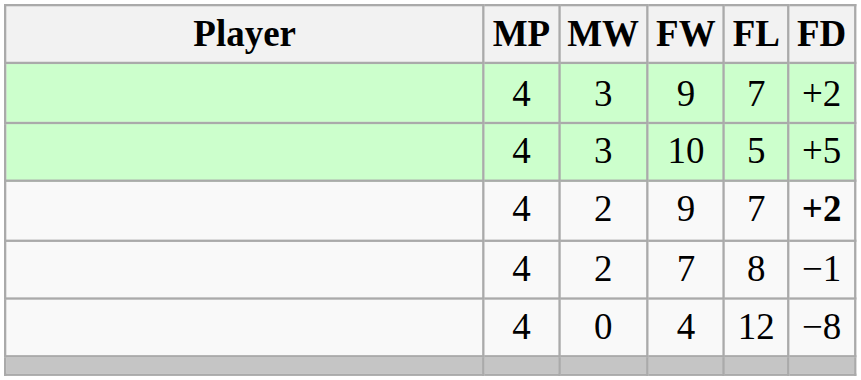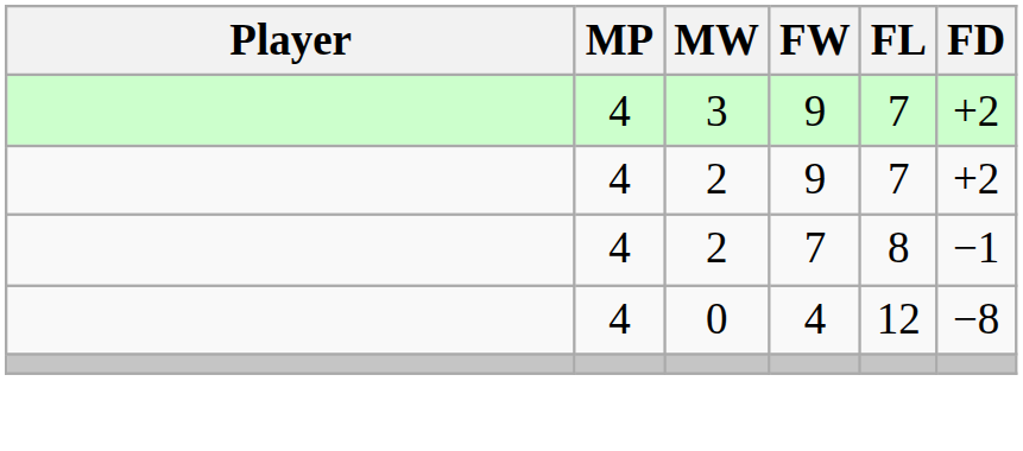- row: 4 | 3 | 10 | 5 | +5
2 / 9 | FD: bold -> normal
